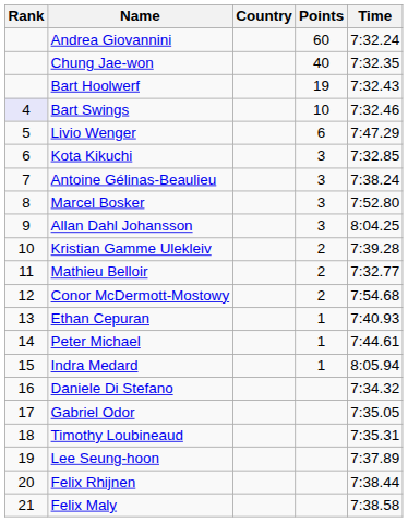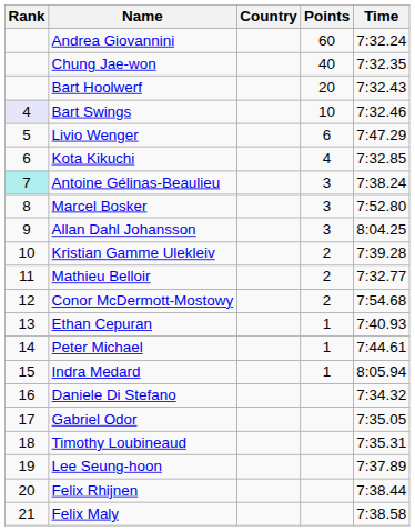Bart Hoolwerf | Points: 19 -> 20
Kota Kikuchi | Points: 3 -> 4
Antoine Gélinas-Beaulieu | Rank: no background -> paleturquoise background
